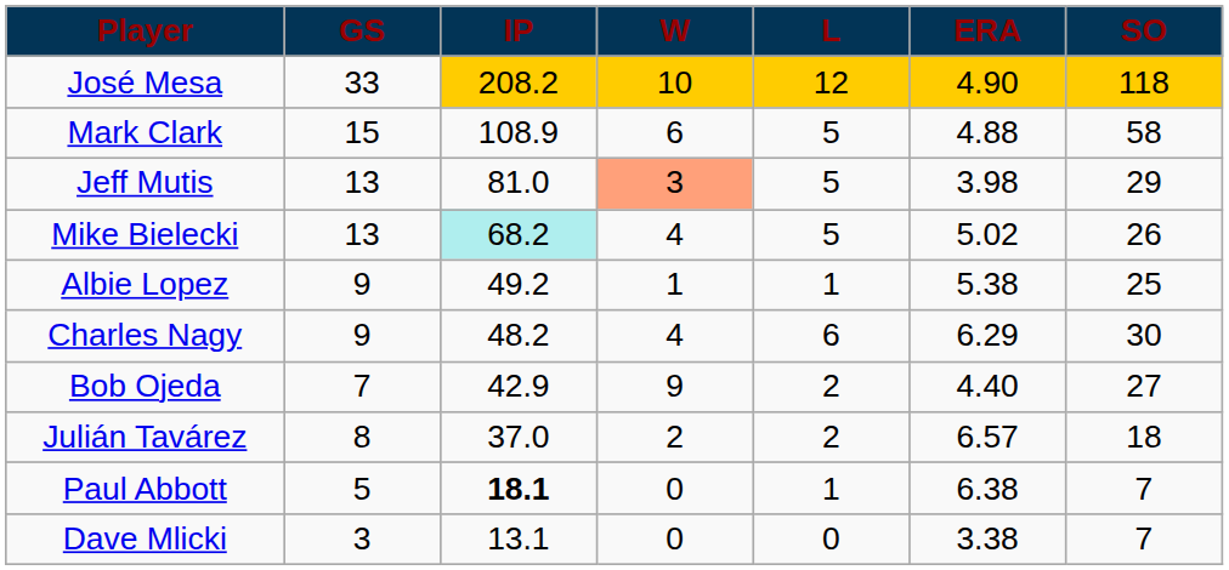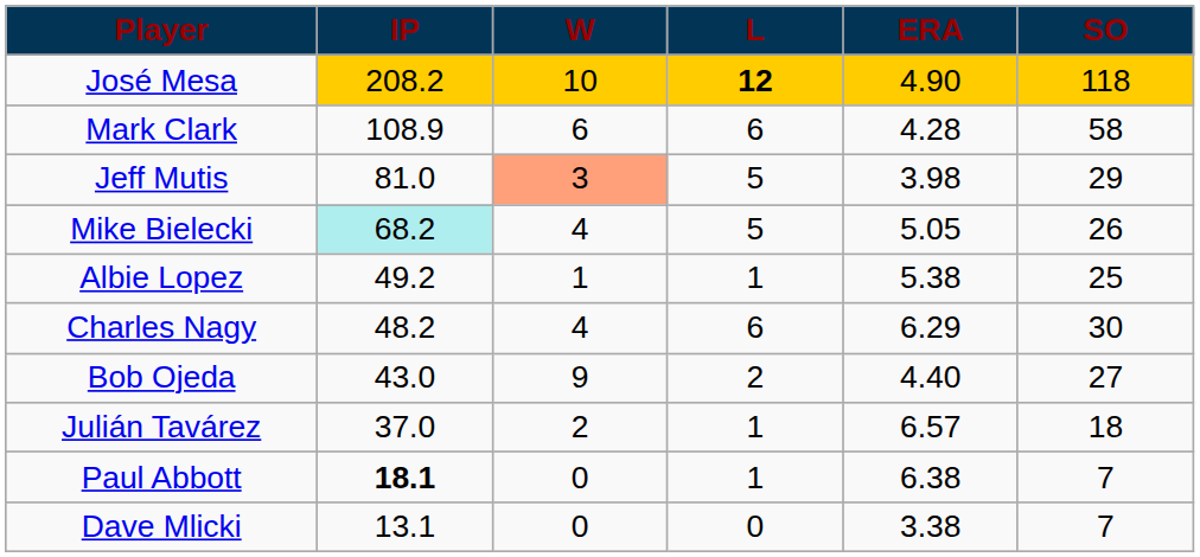- column: GS | 33 | 15 | 13 | 13 | 9 | 9 | 7 | 8 | 5 | 3
José Mesa | L: normal -> bold
Mark Clark | L: 5 -> 6
Mark Clark | ERA: 4.88 -> 4.28
Mike Bielecki | ERA: 5.02 -> 5.05
Bob Ojeda | IP: 42.9 -> 43.0
Julián Tavárez | L: 2 -> 1
